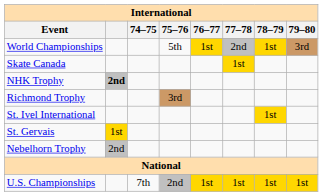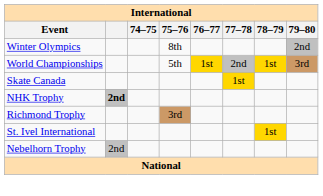+ row: Winter Olympics | 8th | 2nd
- row: St. Gervais | 1st
- row: U.S. Championships | 7th | 2nd | 1st | 1st | 1st | 1st
